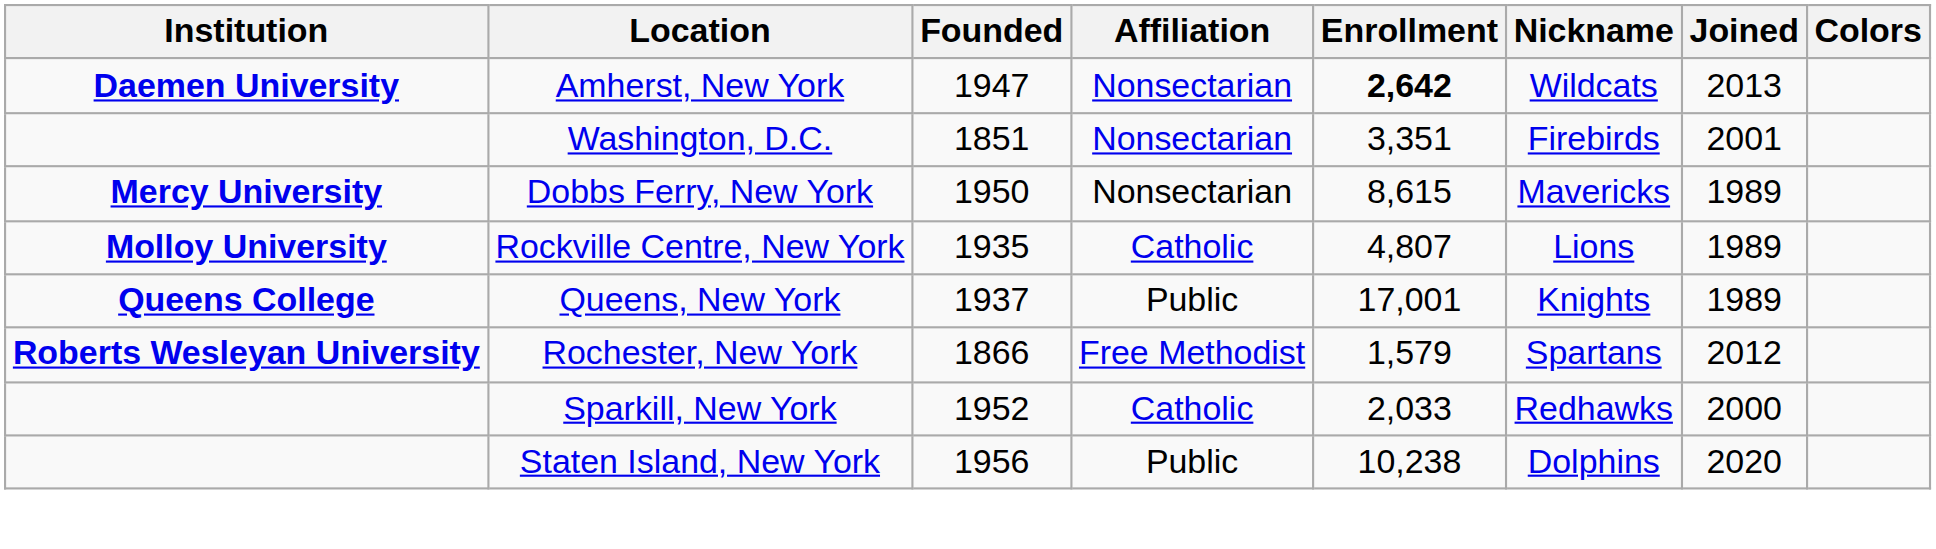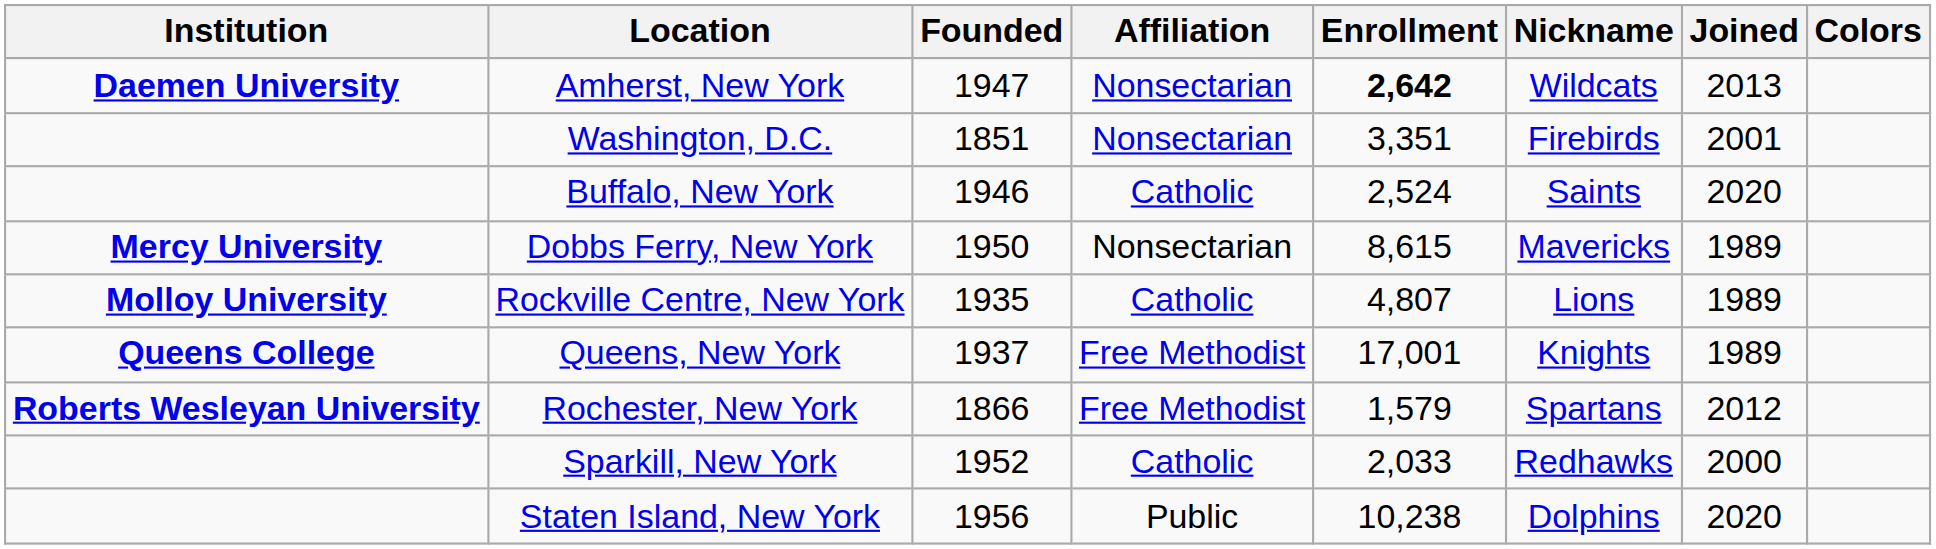+ row: Buffalo, New York | 1946 | Catholic | 2,524 | Saints | 2020
Queens, New York | Affiliation: Public -> Free Methodist
